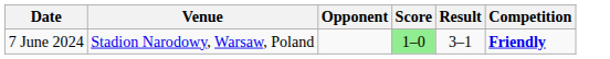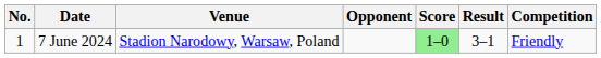+ column: No. | 1
7 June 2024 | Competition: bold -> normal
